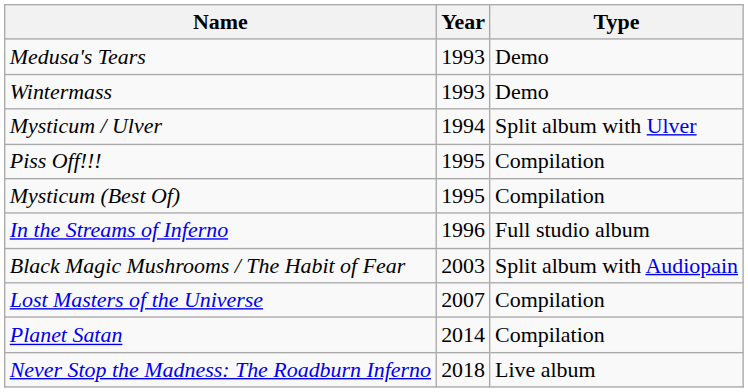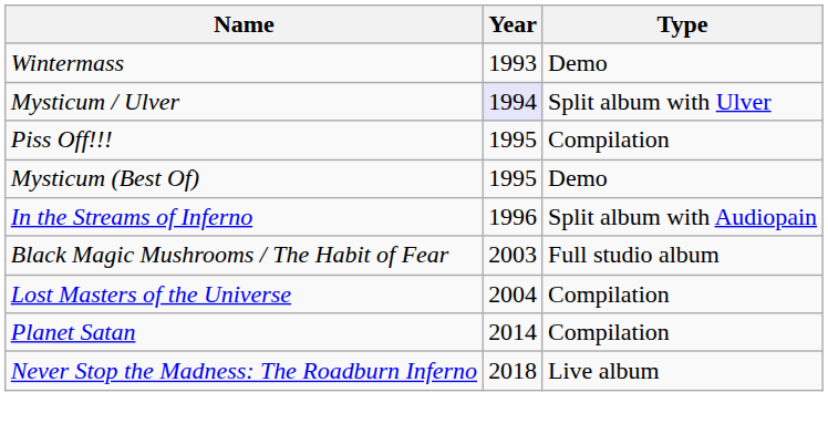- row: Medusa's Tears | 1993 | Demo
Mysticum / Ulver | Year: no background -> lavender background
Mysticum (Best Of) | Type: Compilation -> Demo
In the Streams of Inferno | Type: Full studio album -> Split album with Audiopain
Black Magic Mushrooms / The Habit of Fear | Type: Split album with Audiopain -> Full studio album
Lost Masters of the Universe | Year: 2007 -> 2004
